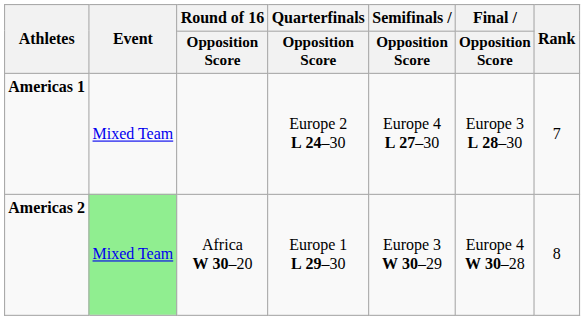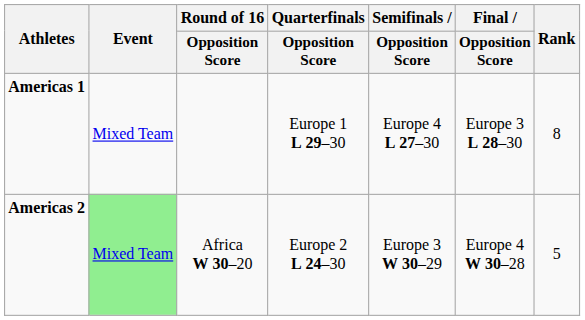Americas 1 | Quarterfinals / Opposition Score: Europe 2 L 24–30 -> Europe 1 L 29–30
Americas 1 | Rank: 7 -> 8
Americas 2 | Quarterfinals / Opposition Score: Europe 1 L 29–30 -> Europe 2 L 24–30
Americas 2 | Rank: 8 -> 5
